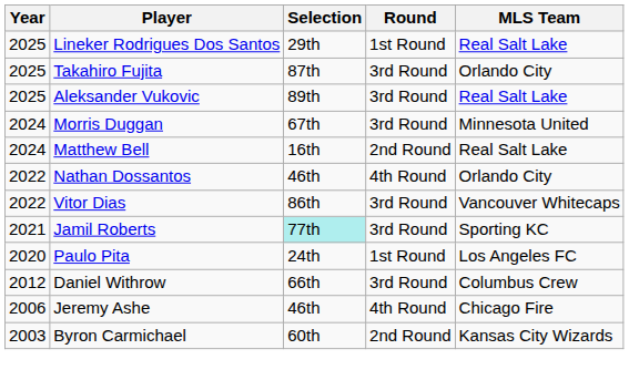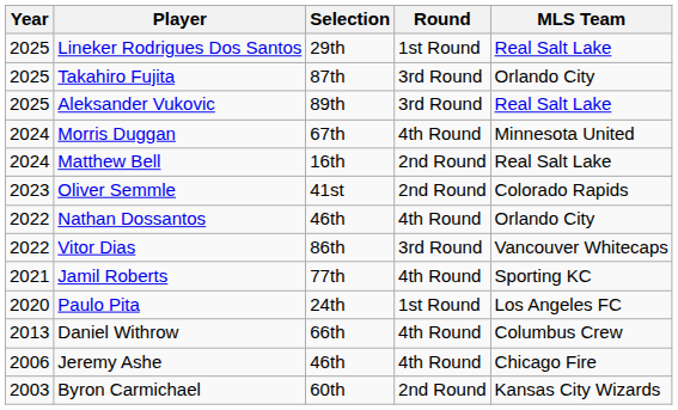Morris Duggan | Round: 3rd Round -> 4th Round
+ row: 2023 | Oliver Semmle | 41st | 2nd Round | Colorado Rapids
Jamil Roberts | Selection: paleturquoise background -> no background
Jamil Roberts | Round: 3rd Round -> 4th Round
Daniel Withrow | Year: 2012 -> 2013
Daniel Withrow | Round: 3rd Round -> 4th Round
